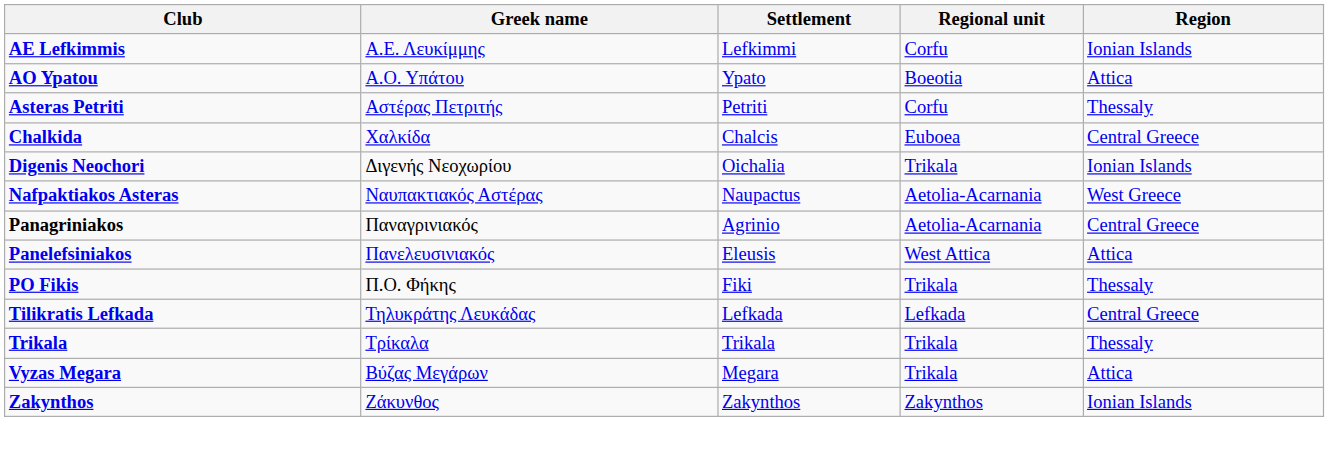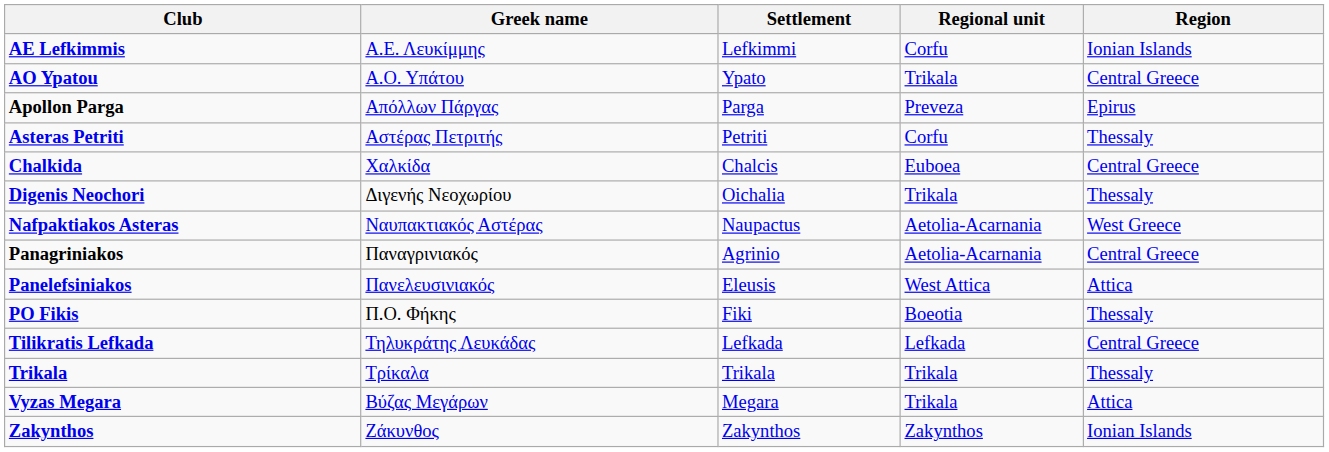AO Ypatou | Regional unit: Boeotia -> Trikala
AO Ypatou | Region: Attica -> Central Greece
+ row: Apollon Parga | Απόλλων Πάργας | Parga | Preveza | Epirus
Digenis Neochori | Region: Ionian Islands -> Thessaly
PO Fikis | Regional unit: Trikala -> Boeotia
